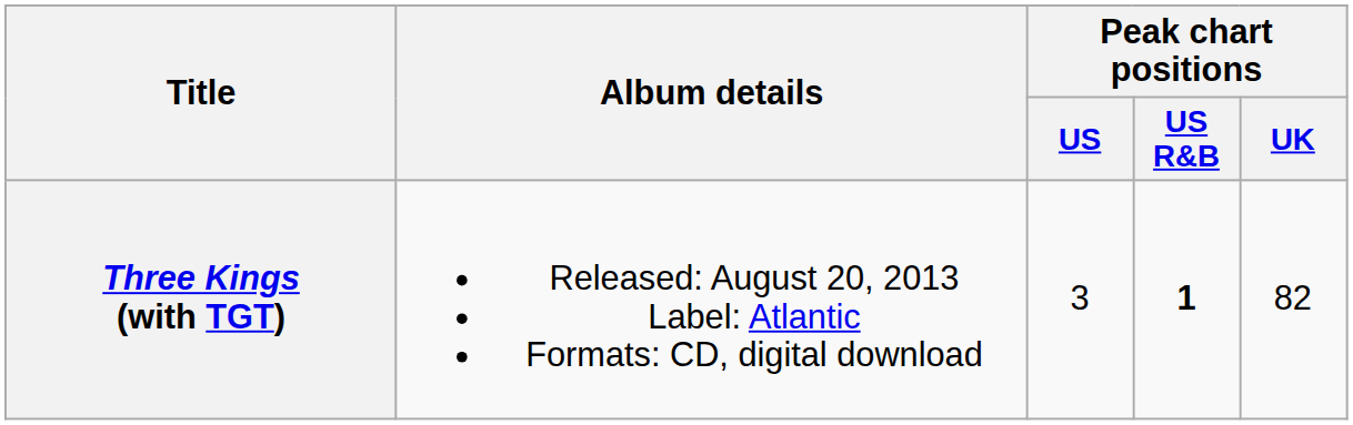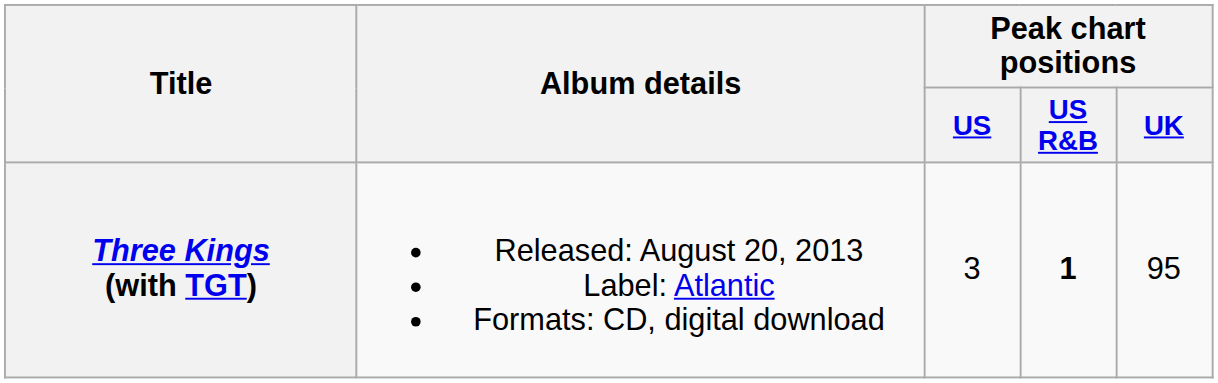Three Kings (with TGT) | Peak chart positions / UK: 82 -> 95
